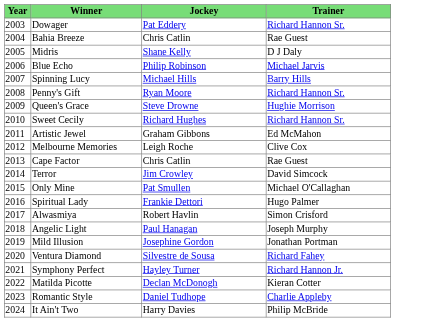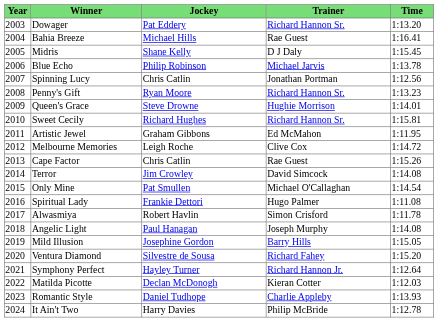+ column: Time | 1:13.20 | 1:16.41 | 1:15.45 | 1:13.78 | 1:12.56 | 1:13.23 | 1:14.01 | 1:15.81 | 1:11.95 | 1:14.72 | 1:15.26 | 1:14.08 | 1:14.54 | 1:11.08 | 1:11.78 | 1:14.08 | 1:15.05 | 1:15.20 | 1:12.64 | 1:12.03 | 1:13.93 | 1:12.78
Bahia Breeze | Jockey: Chris Catlin -> Michael Hills
Spinning Lucy | Jockey: Michael Hills -> Chris Catlin
Spinning Lucy | Trainer: Barry Hills -> Jonathan Portman
Mild Illusion | Trainer: Jonathan Portman -> Barry Hills
